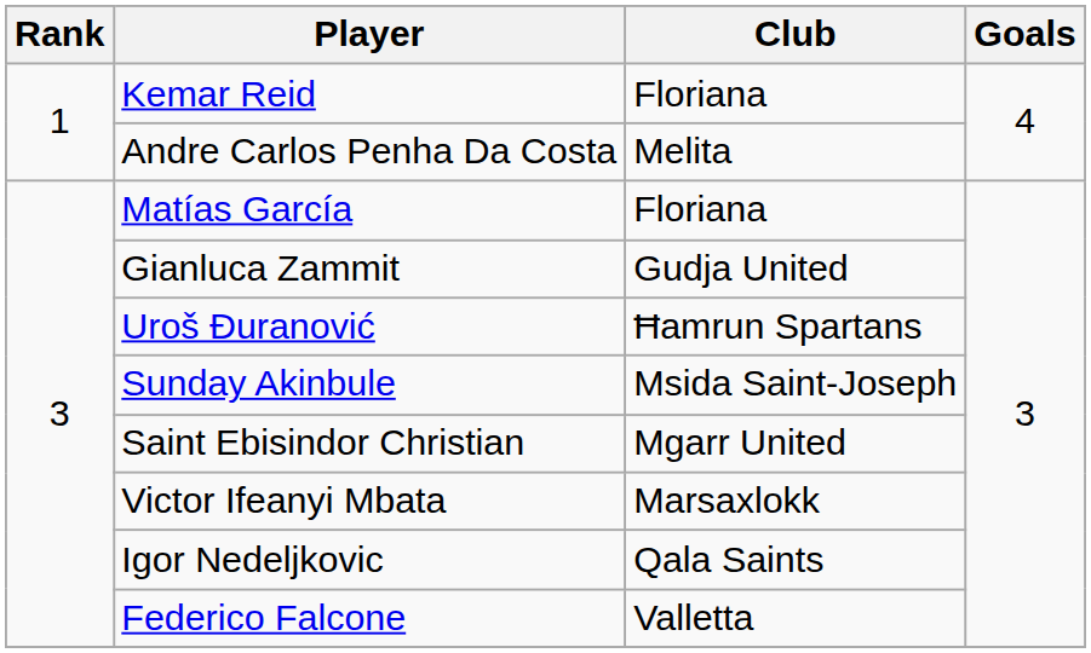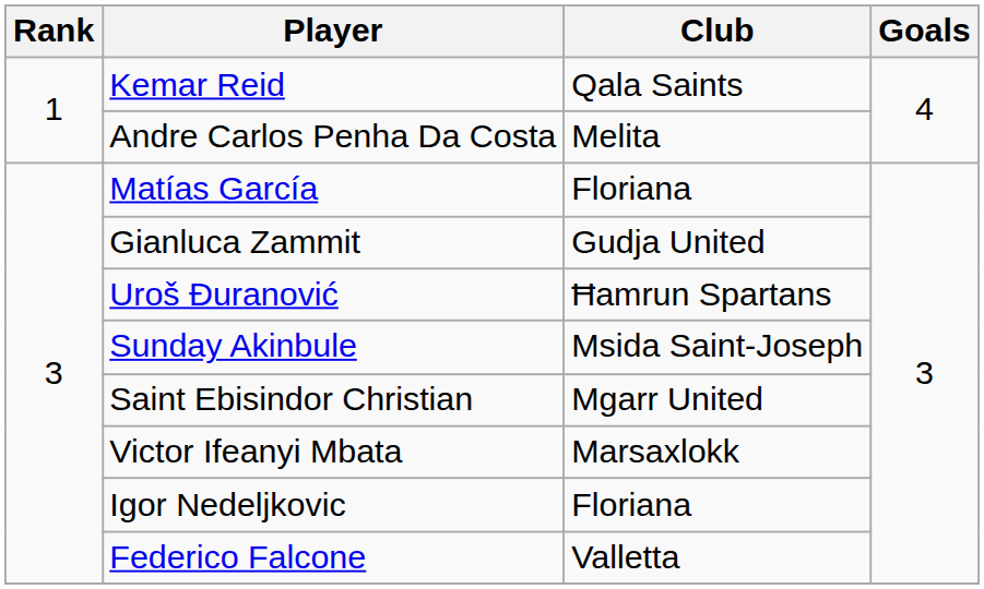Kemar Reid | Club: Floriana -> Qala Saints
Igor Nedeljkovic | Club: Qala Saints -> Floriana
